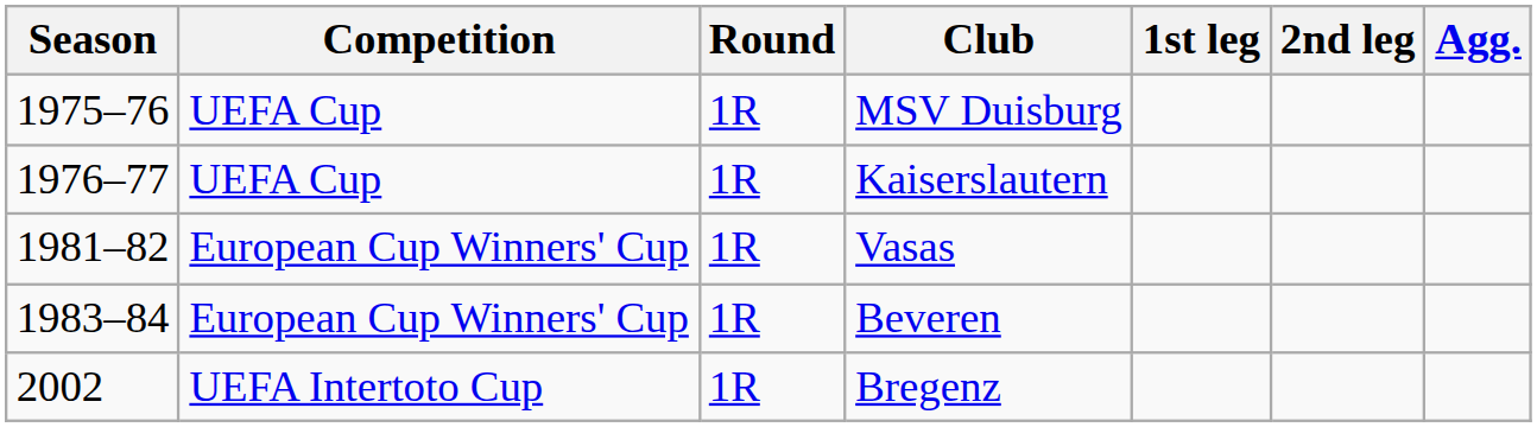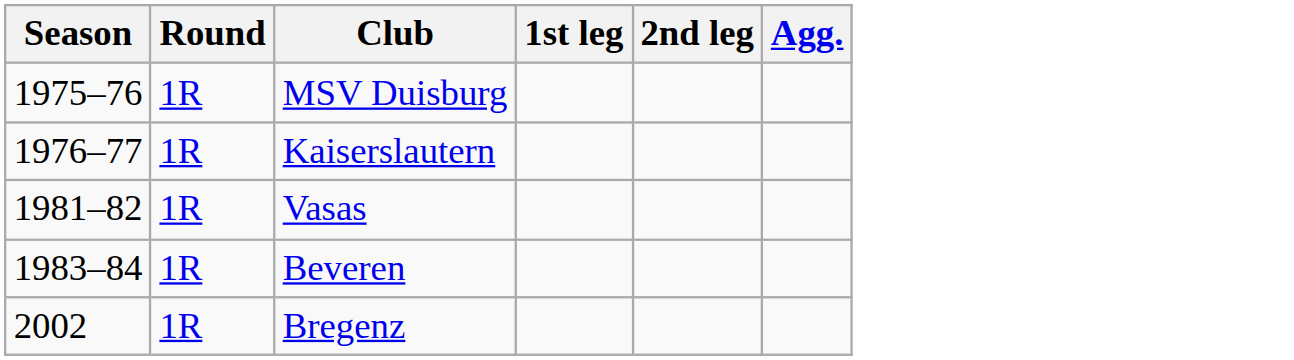- column: Competition | UEFA Cup | UEFA Cup | European Cup Winners' Cup | European Cup Winners' Cup | UEFA Intertoto Cup
